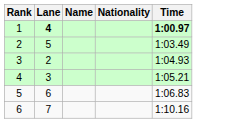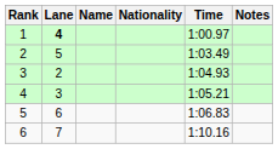+ column: Notes
1 | Time: bold -> normal
